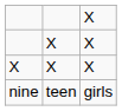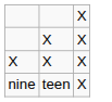nine | column 3: girls -> X
